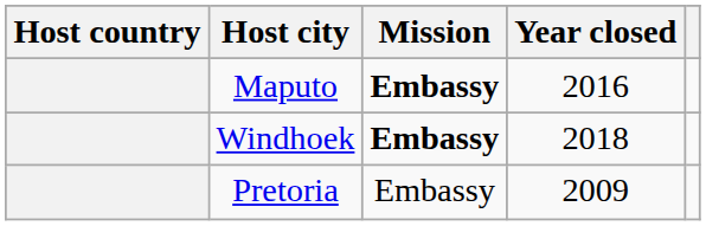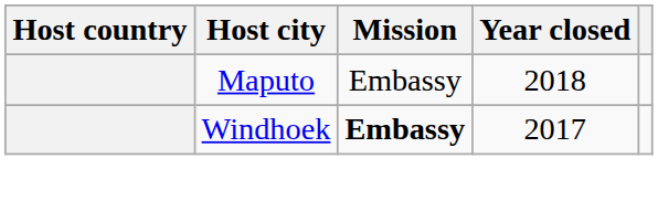Maputo | Mission: bold -> normal
Maputo | Year closed: 2016 -> 2018
Windhoek | Year closed: 2018 -> 2017
- row: Pretoria | Embassy | 2009
